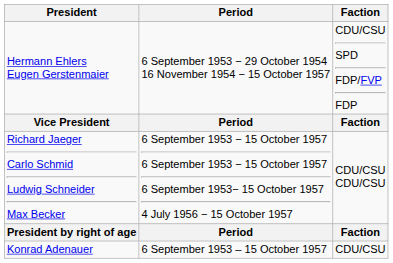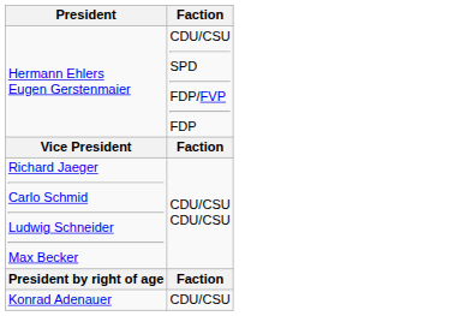- column: Period | 6 September 1953 − 29 October 1954 16 November 1954 − 15 October 1957 | Period | 6 September 1953 − 15 October 1957 6 September 1953 − 15 October 1957 6 September 1953− 15 October 1957 4 July 1956 − 15 October 1957 | Period | 6 September 1953 – 15 October 1957
